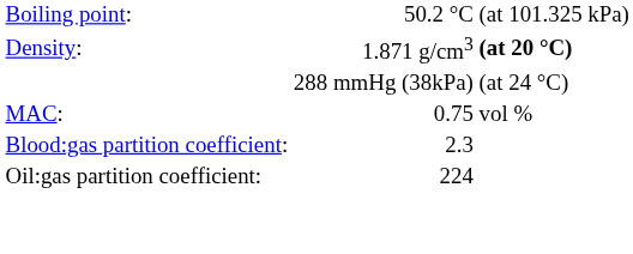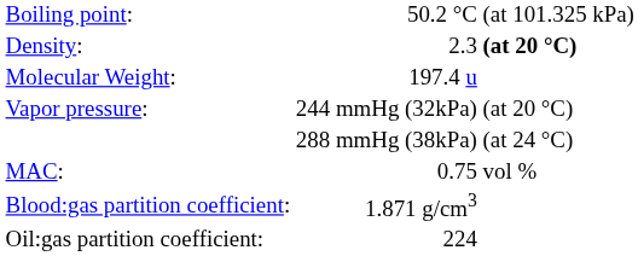Density: | column 2: 1.871 g/cm3 -> 2.3
+ row: Molecular Weight: | 197.4 u
+ row: Vapor pressure: | 244 mmHg (32kPa) | (at 20 °C)
Blood:gas partition coefficient: | column 2: 2.3 -> 1.871 g/cm3
